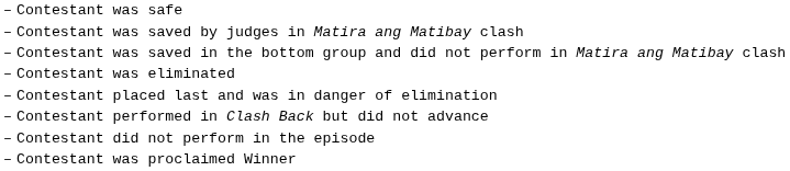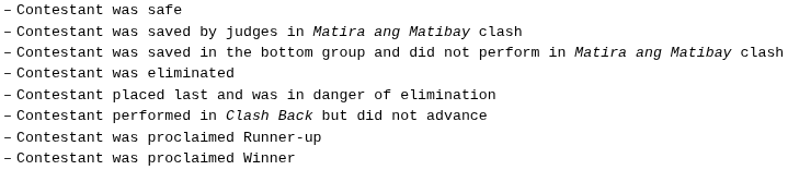- row: – | Contestant did not perform in the episode
+ row: – | Contestant was proclaimed Runner-up
